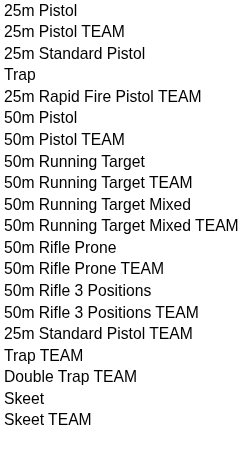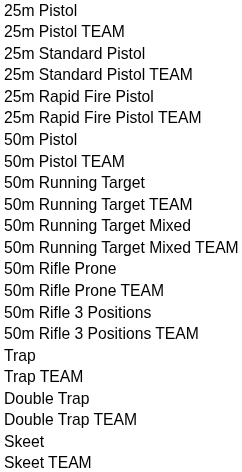rows swapped: 25m Standard Pistol TEAM <-> Trap
+ row: 25m Rapid Fire Pistol
+ row: Double Trap
